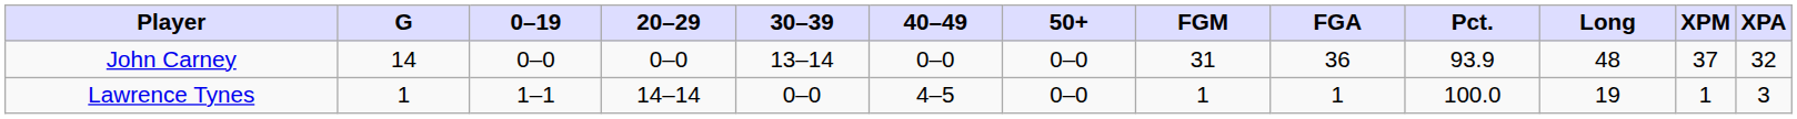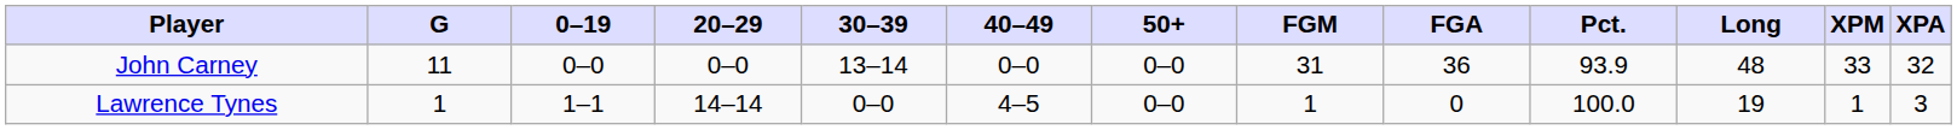John Carney | G: 14 -> 11
John Carney | XPM: 37 -> 33
Lawrence Tynes | FGA: 1 -> 0
